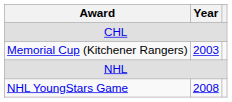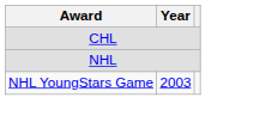- row: Memorial Cup (Kitchener Rangers) | 2003
NHL YoungStars Game | Year: 2008 -> 2003
